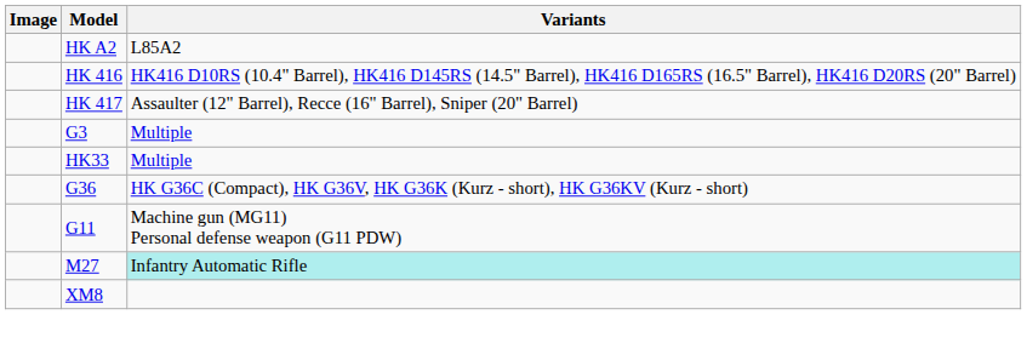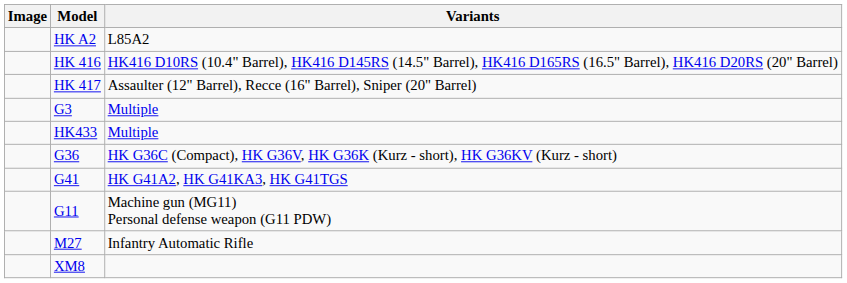- row: HK33 | Multiple
+ row: HK433 | Multiple
+ row: G41 | HK G41A2, HK G41KA3, HK G41TGS
M27 | Variants: paleturquoise background -> no background
